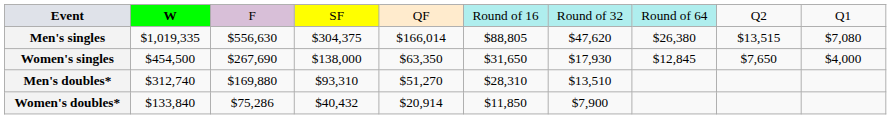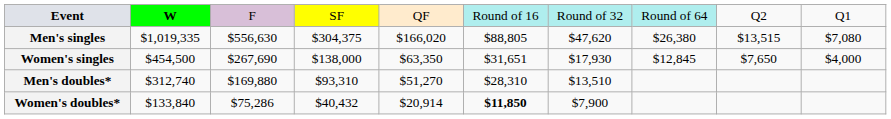Men's singles | column 5: $166,014 -> $166,020
Women's singles | column 6: $31,650 -> $31,651
Women's doubles* | column 6: normal -> bold
